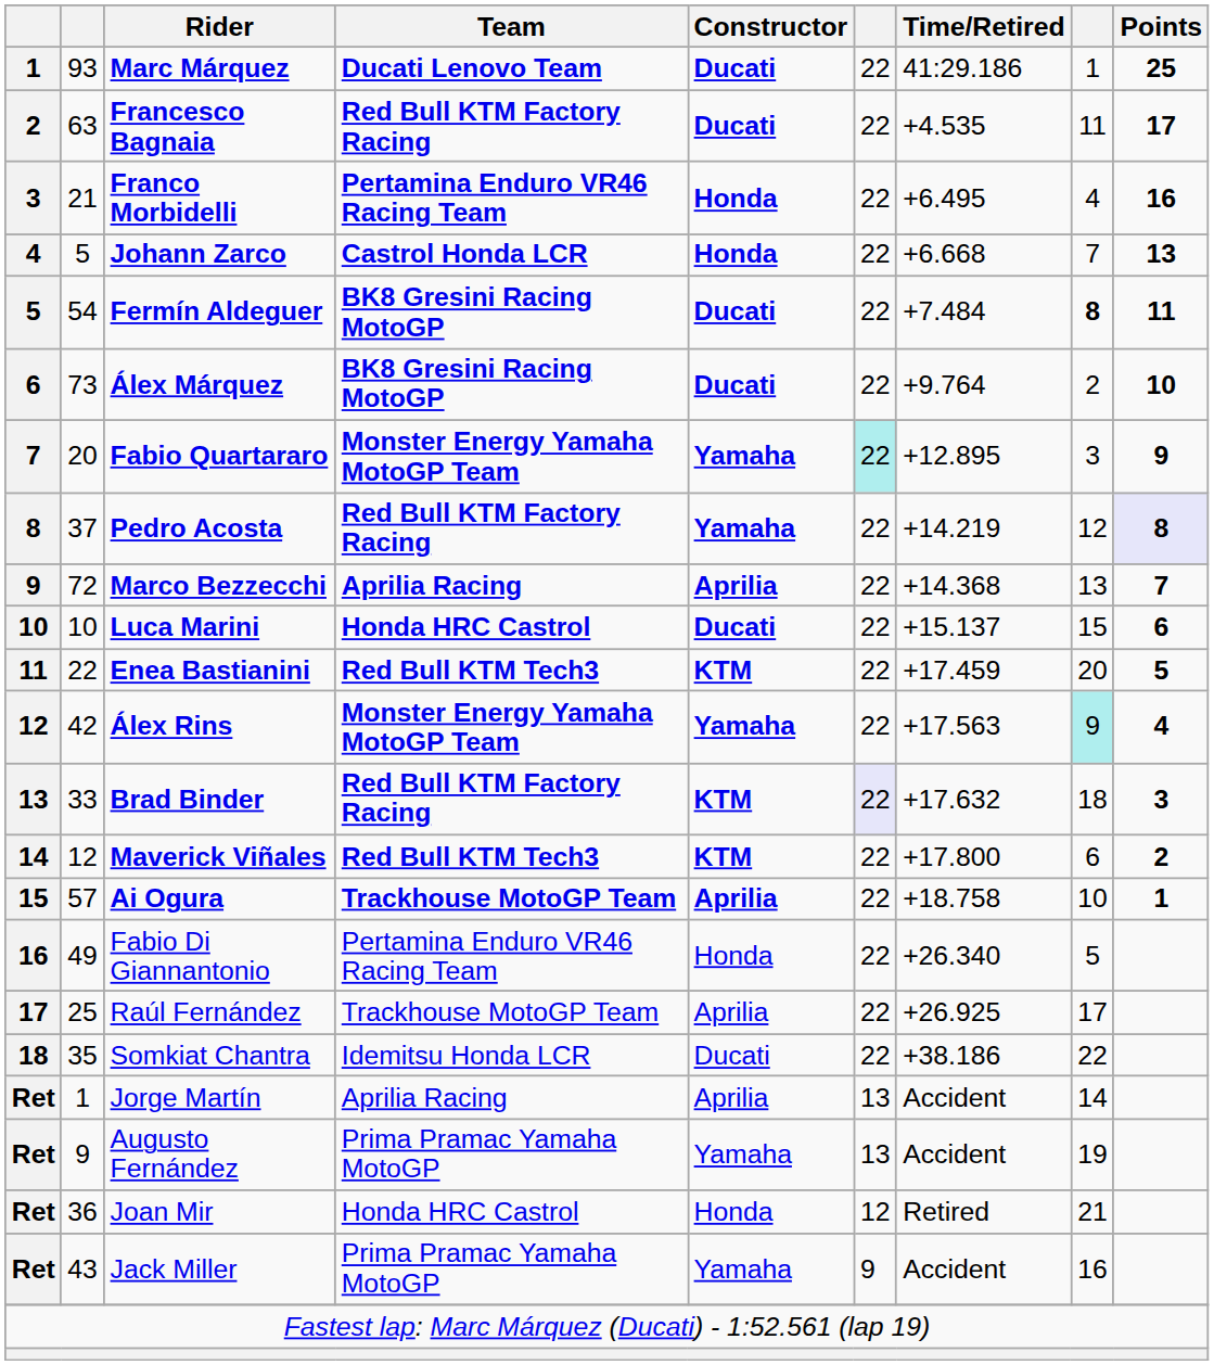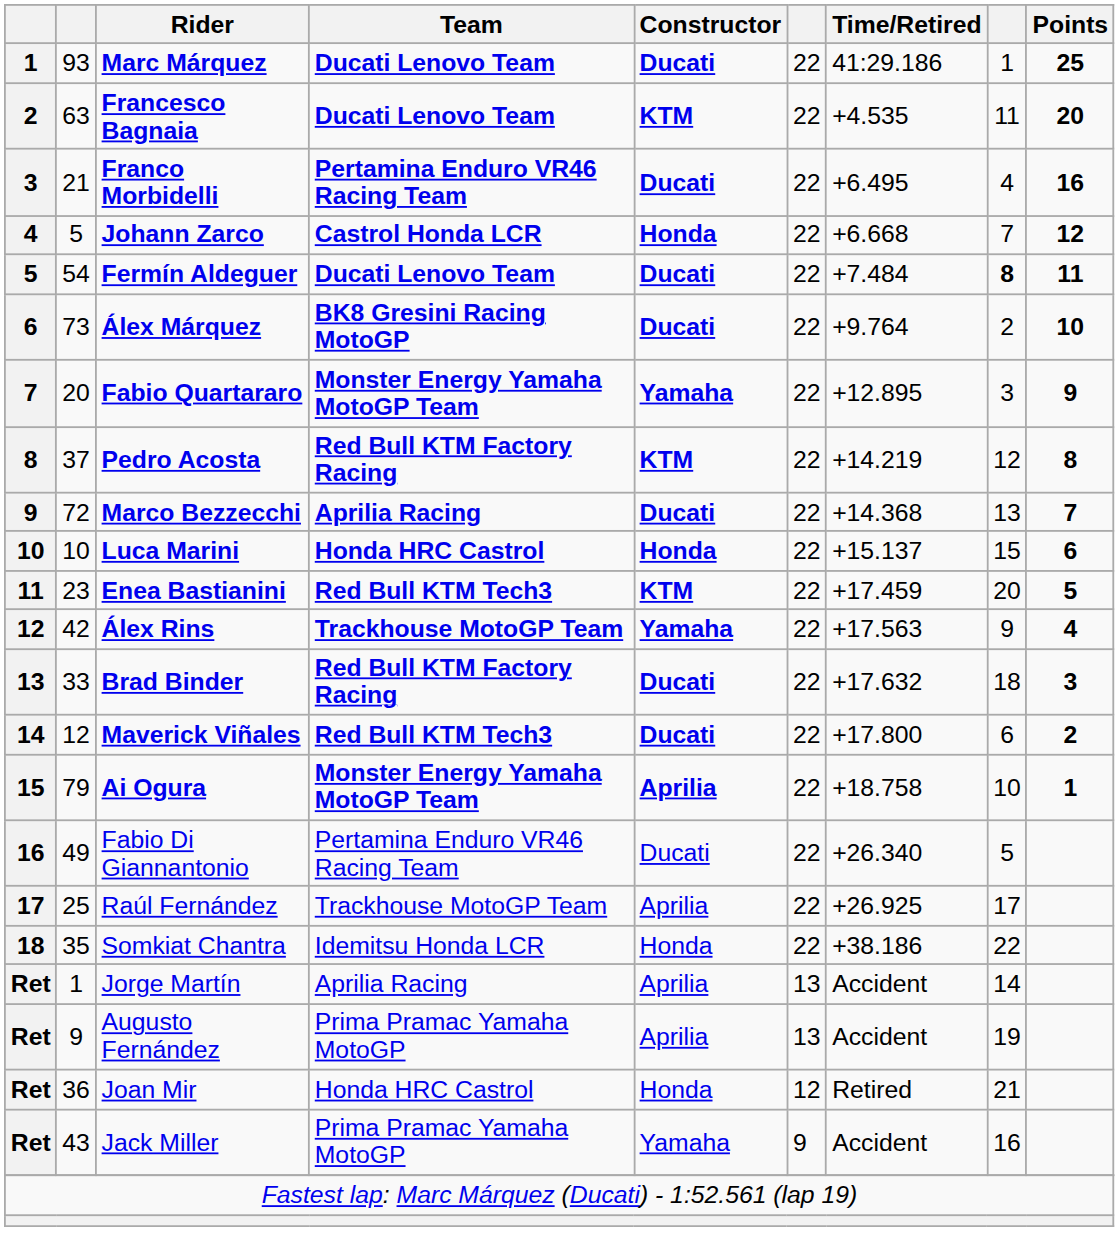Francesco Bagnaia | Team: Red Bull KTM Factory Racing -> Ducati Lenovo Team
Francesco Bagnaia | Constructor: Ducati -> KTM
Francesco Bagnaia | Points: 17 -> 20
Franco Morbidelli | Constructor: Honda -> Ducati
Johann Zarco | Points: 13 -> 12
Fermín Aldeguer | Team: BK8 Gresini Racing MotoGP -> Ducati Lenovo Team
Fabio Quartararo | column 6: paleturquoise background -> no background
Pedro Acosta | Constructor: Yamaha -> KTM
Pedro Acosta | Points: lavender background -> no background
Marco Bezzecchi | Constructor: Aprilia -> Ducati
Luca Marini | Constructor: Ducati -> Honda
Enea Bastianini | column 2: 22 -> 23
Álex Rins | Team: Monster Energy Yamaha MotoGP Team -> Trackhouse MotoGP Team
Álex Rins | column 8: paleturquoise background -> no background
Brad Binder | Constructor: KTM -> Ducati
Brad Binder | column 6: lavender background -> no background
Maverick Viñales | Constructor: KTM -> Ducati
Ai Ogura | column 2: 57 -> 79
Ai Ogura | Team: Trackhouse MotoGP Team -> Monster Energy Yamaha MotoGP Team
Fabio Di Giannantonio | Constructor: Honda -> Ducati
Somkiat Chantra | Constructor: Ducati -> Honda
Augusto Fernández | Constructor: Yamaha -> Aprilia
